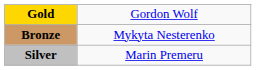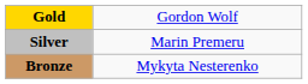rows swapped: Silver <-> Bronze
